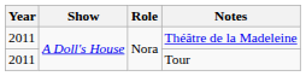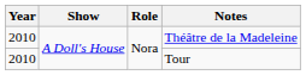Théâtre de la Madeleine | Year: 2011 -> 2010
Tour | Year: 2011 -> 2010
